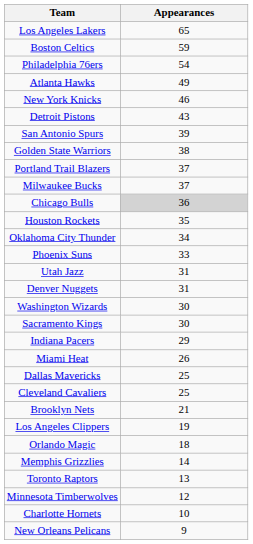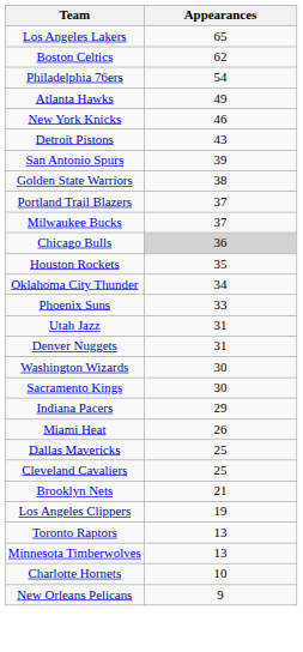Boston Celtics | Appearances: 59 -> 62
- row: Orlando Magic | 18
- row: Memphis Grizzlies | 14
Minnesota Timberwolves | Appearances: 12 -> 13
